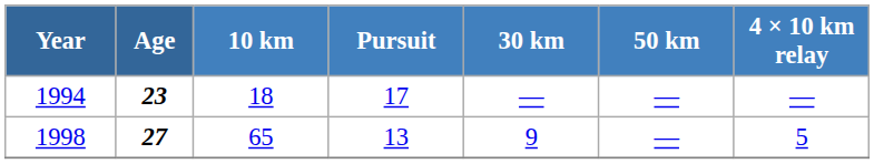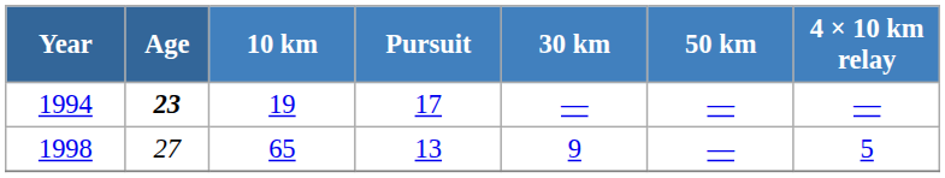1994 | 10 km: 18 -> 19
1998 | Age: bold -> normal
